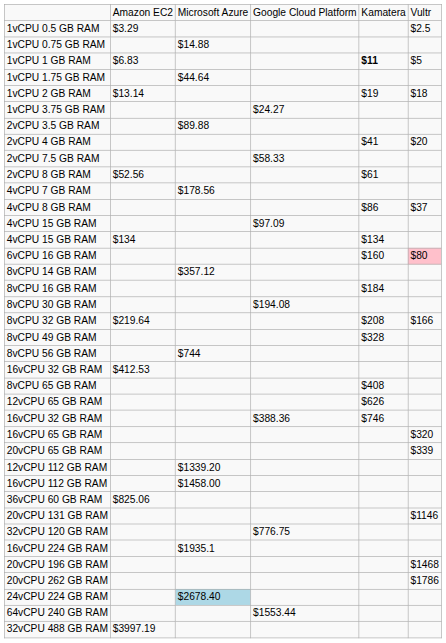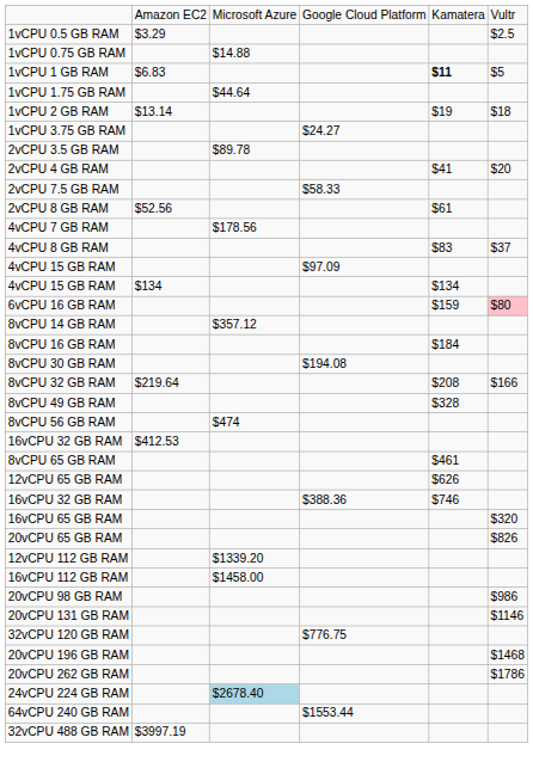2vCPU 3.5 GB RAM | column 3: $89.88 -> $89.78
4vCPU 8 GB RAM | column 5: $86 -> $83
6vCPU 16 GB RAM | column 5: $160 -> $159
8vCPU 56 GB RAM | column 3: $744 -> $474
8vCPU 65 GB RAM | column 5: $408 -> $461
20vCPU 65 GB RAM | column 6: $339 -> $826
+ row: 20vCPU 98 GB RAM | $986
- row: 36vCPU 60 GB RAM | $825.06
- row: 16vCPU 224 GB RAM | $1935.1
